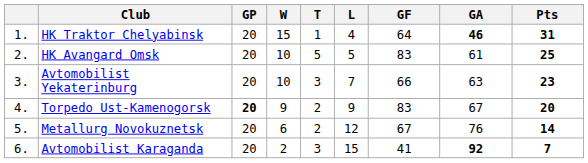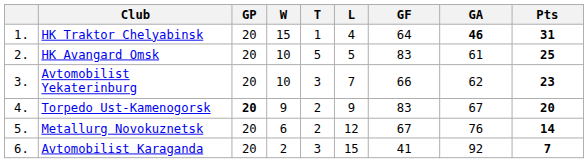Avtomobilist Yekaterinburg | GA: 63 -> 62
Avtomobilist Karaganda | GA: bold -> normal
